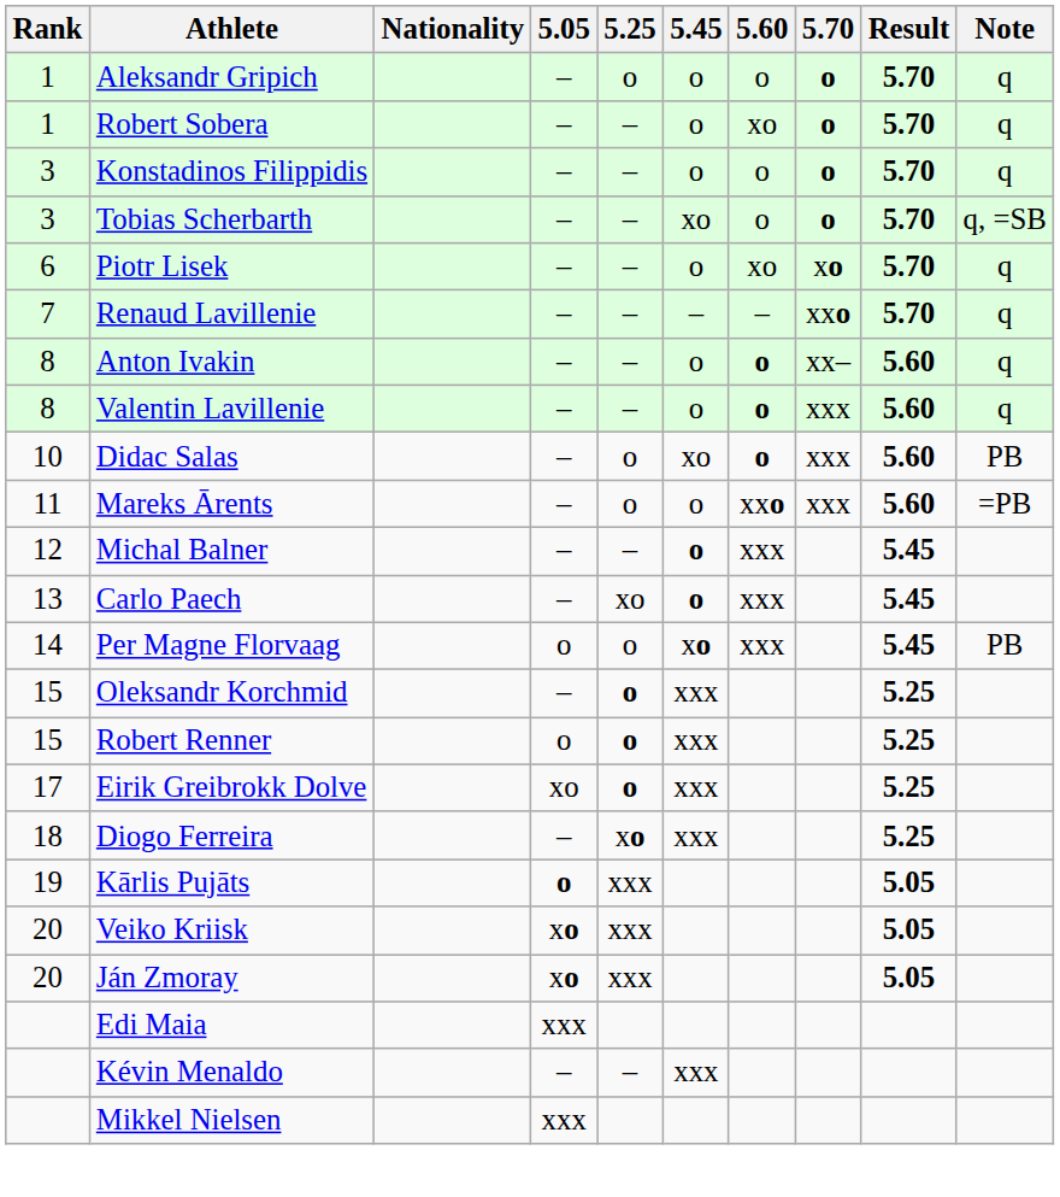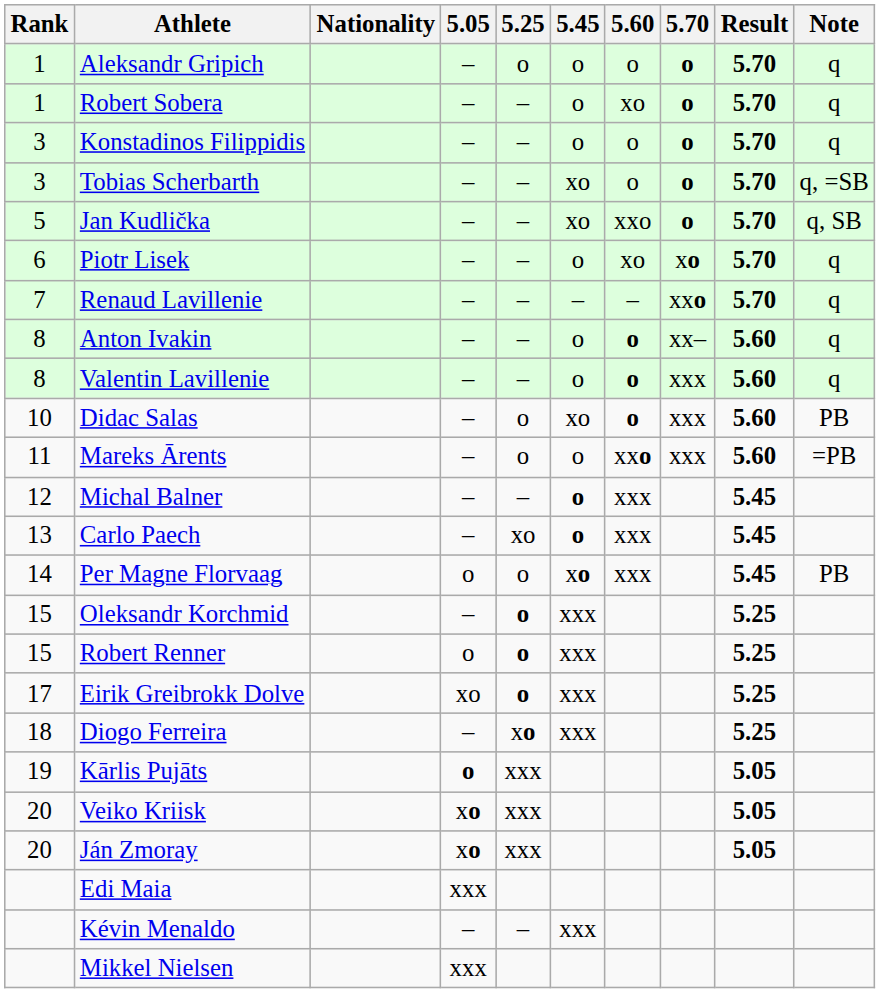+ row: 5 | Jan Kudlička | – | – | xo | xxo | o | 5.70 | q, SB
